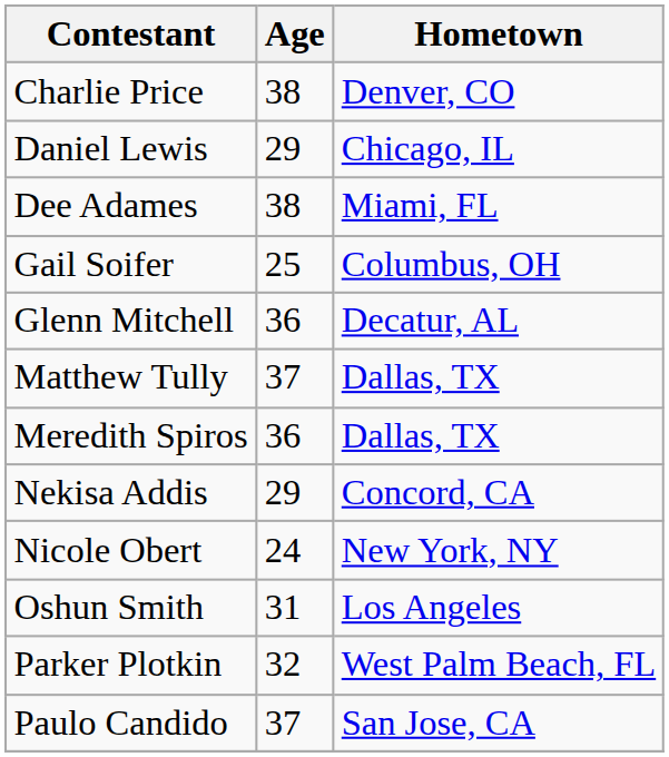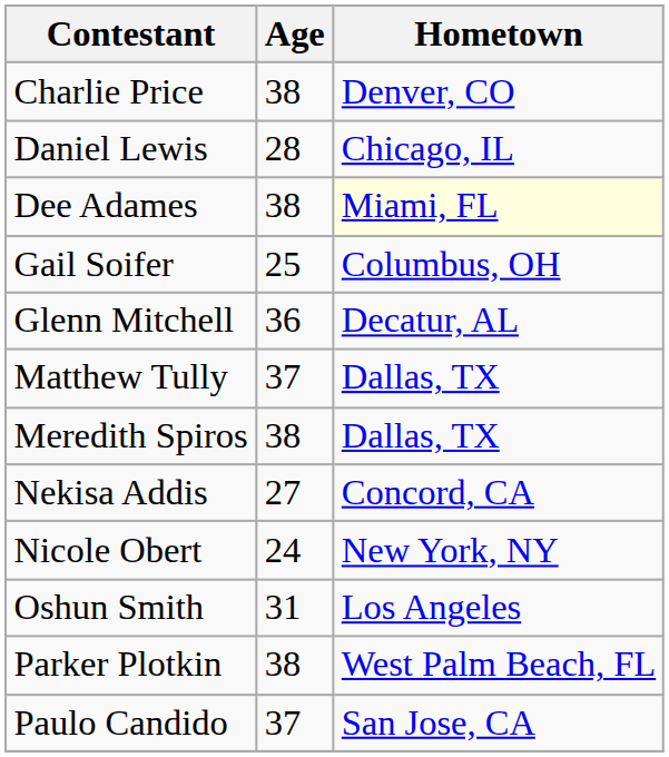Daniel Lewis | Age: 29 -> 28
Dee Adames | Hometown: no background -> lightyellow background
Meredith Spiros | Age: 36 -> 38
Nekisa Addis | Age: 29 -> 27
Parker Plotkin | Age: 32 -> 38
